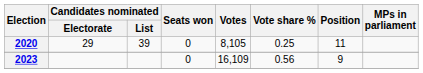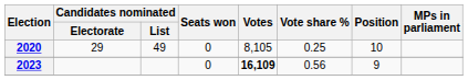2020 | Candidates nominated / List: 39 -> 49
2020 | Position: 11 -> 10
2023 | Votes: normal -> bold
